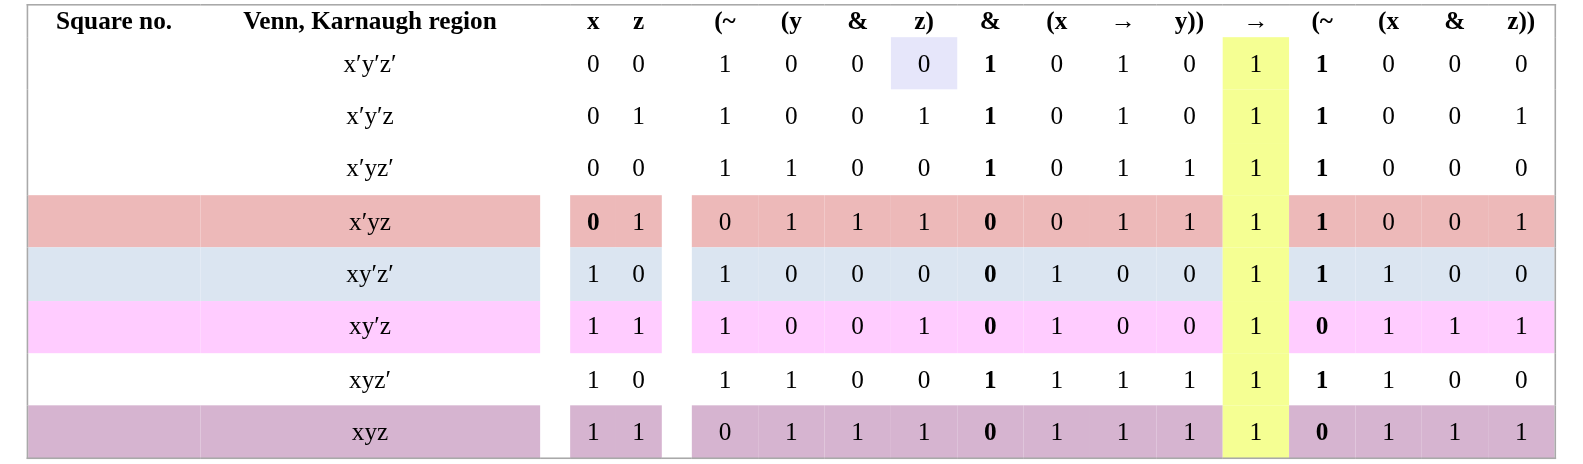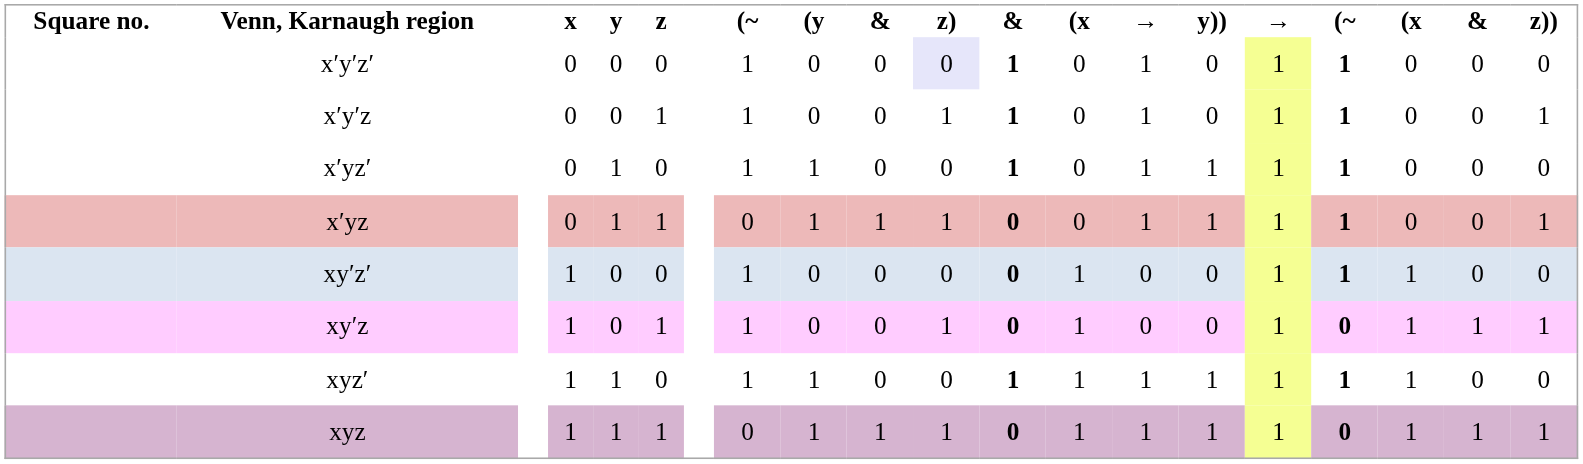+ column: y | 0 | 0 | 1 | 1 | 0 | 0 | 1 | 1
x′yz | x: bold -> normal
